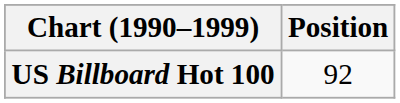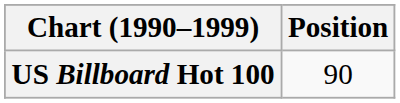US Billboard Hot 100 | Position: 92 -> 90
